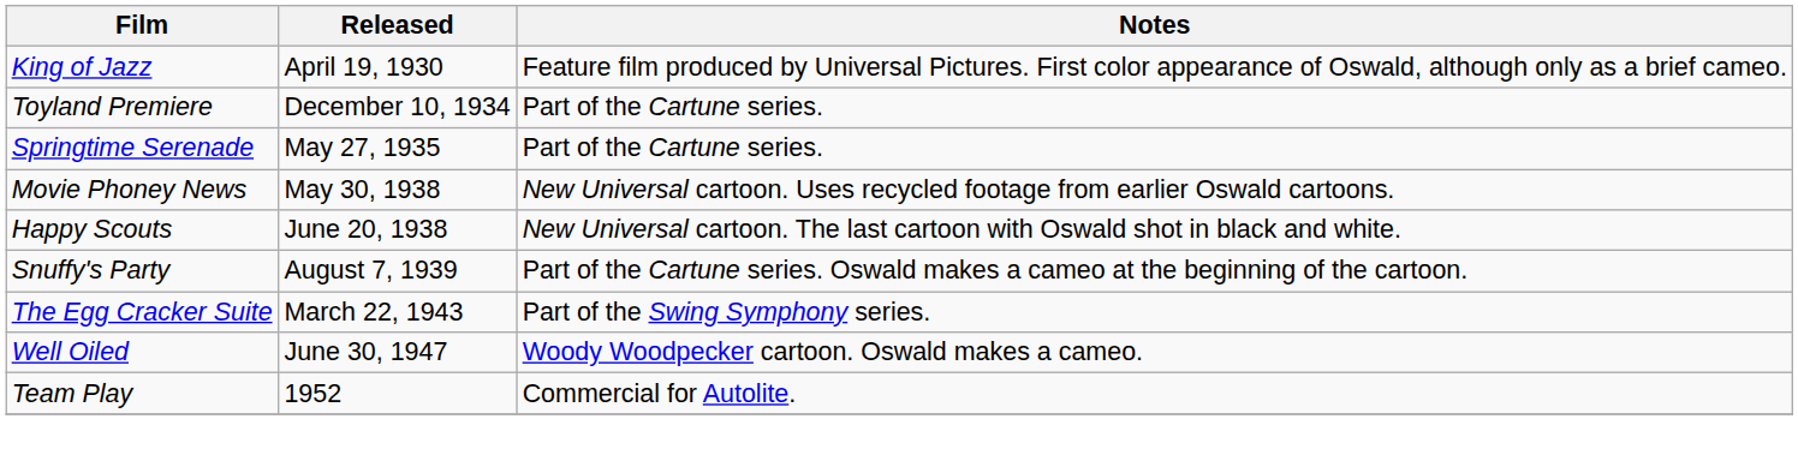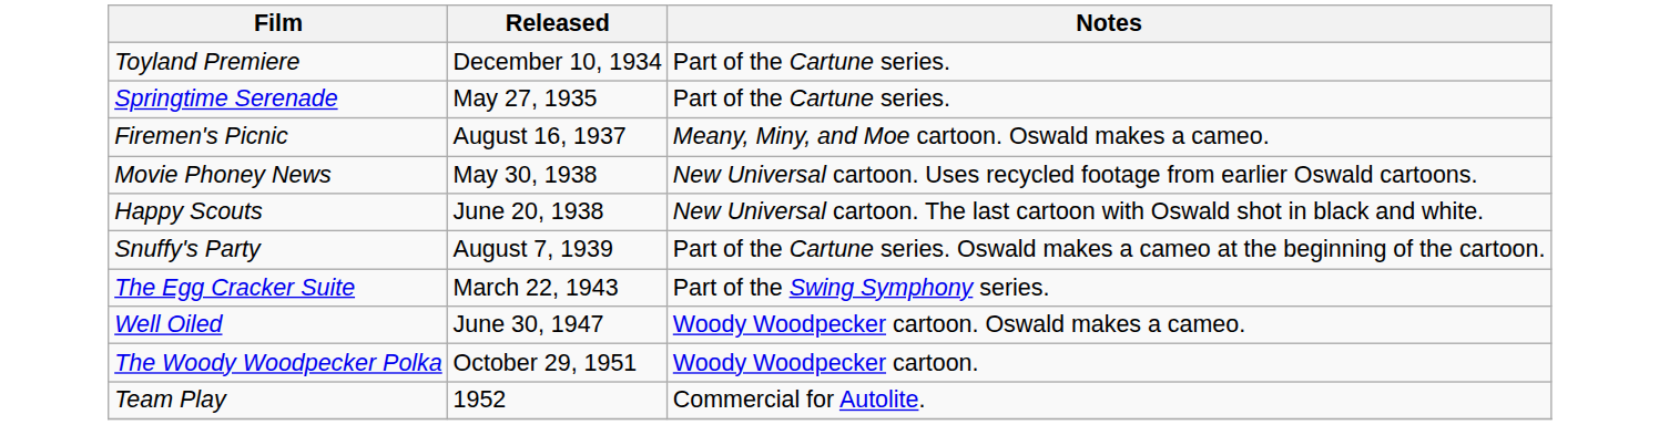- row: King of Jazz | April 19, 1930 | Feature film produced by Universal Pictures. First color appearance of Oswald, although only as a brief cameo.
+ row: Firemen's Picnic | August 16, 1937 | Meany, Miny, and Moe cartoon. Oswald makes a cameo.
+ row: The Woody Woodpecker Polka | October 29, 1951 | Woody Woodpecker cartoon.
